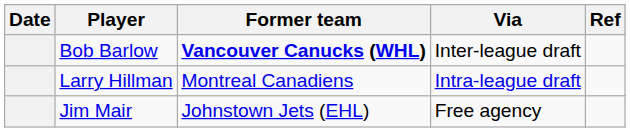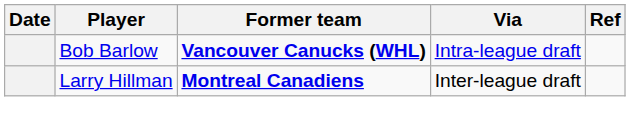Bob Barlow | Via: Inter-league draft -> Intra-league draft
Larry Hillman | Former team: normal -> bold
Larry Hillman | Via: Intra-league draft -> Inter-league draft
- row: Jim Mair | Johnstown Jets (EHL) | Free agency
